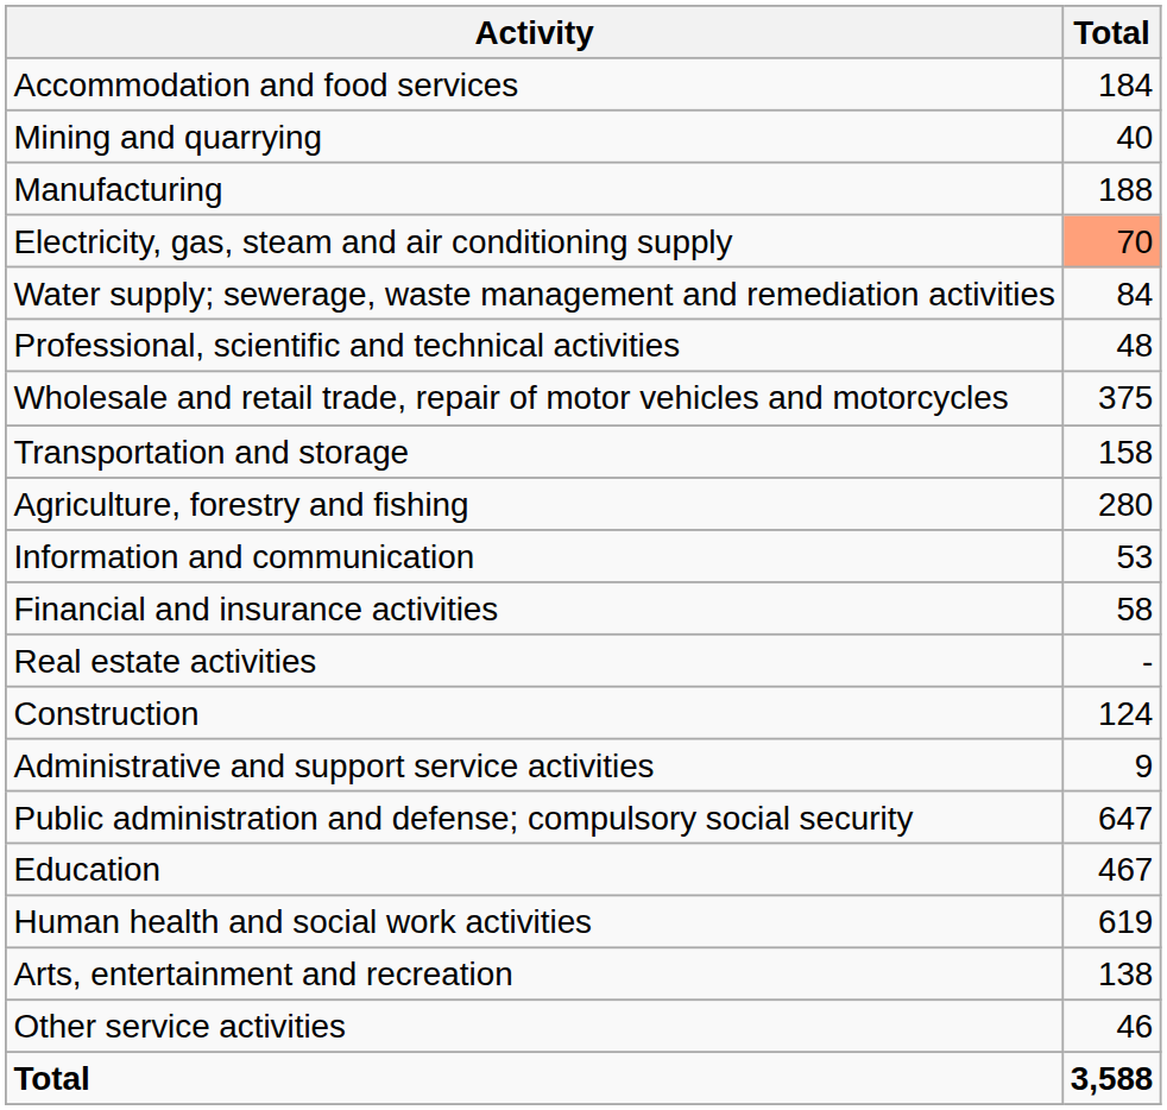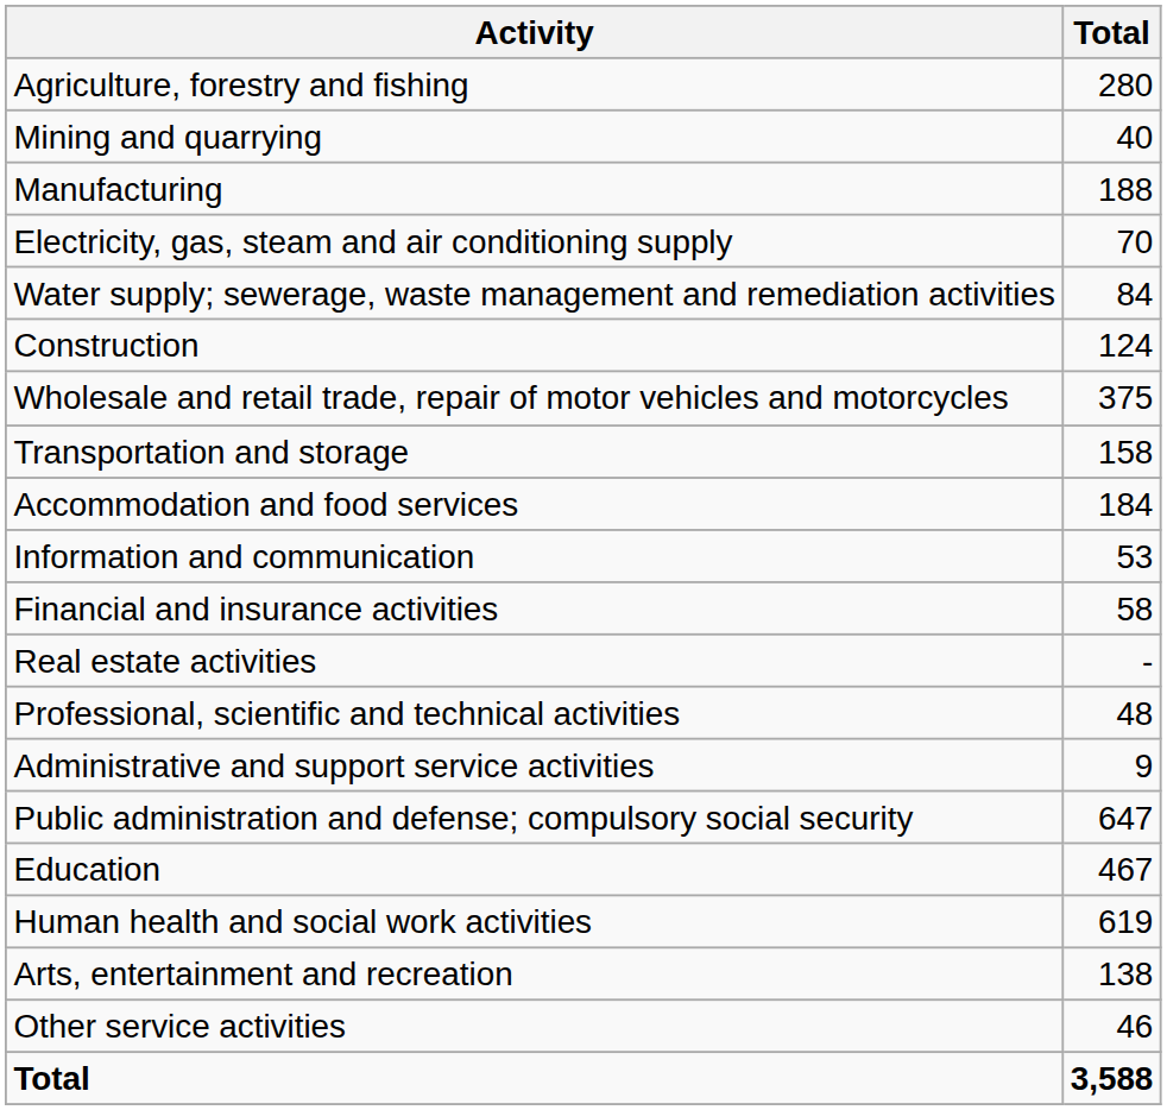rows swapped: Agriculture, forestry and fishing <-> Accommodation and food services
Electricity, gas, steam and air conditioning supply | Total: lightsalmon background -> no background
rows swapped: Construction <-> Professional, scientific and technical activities
